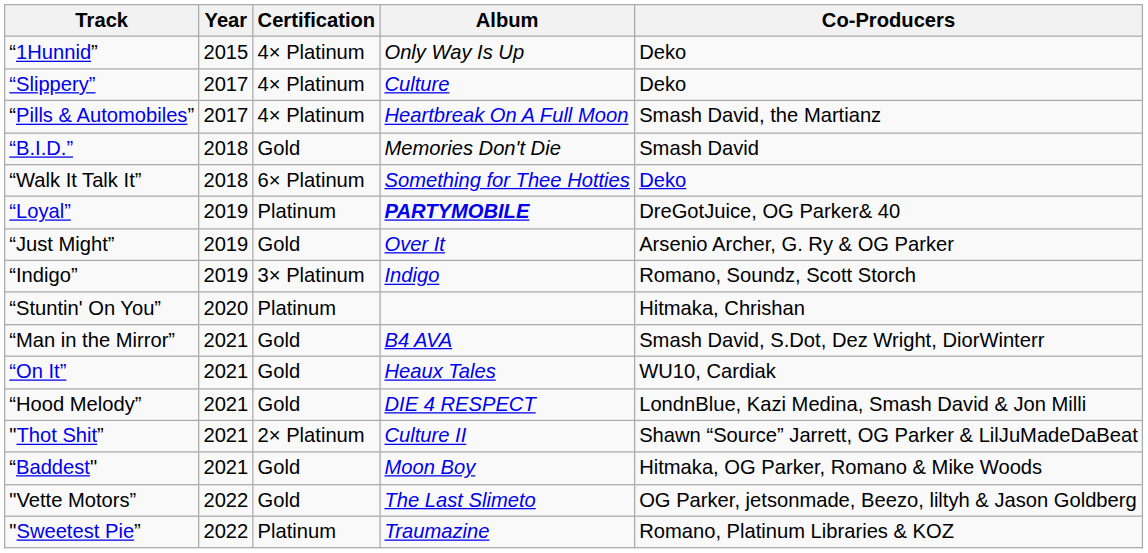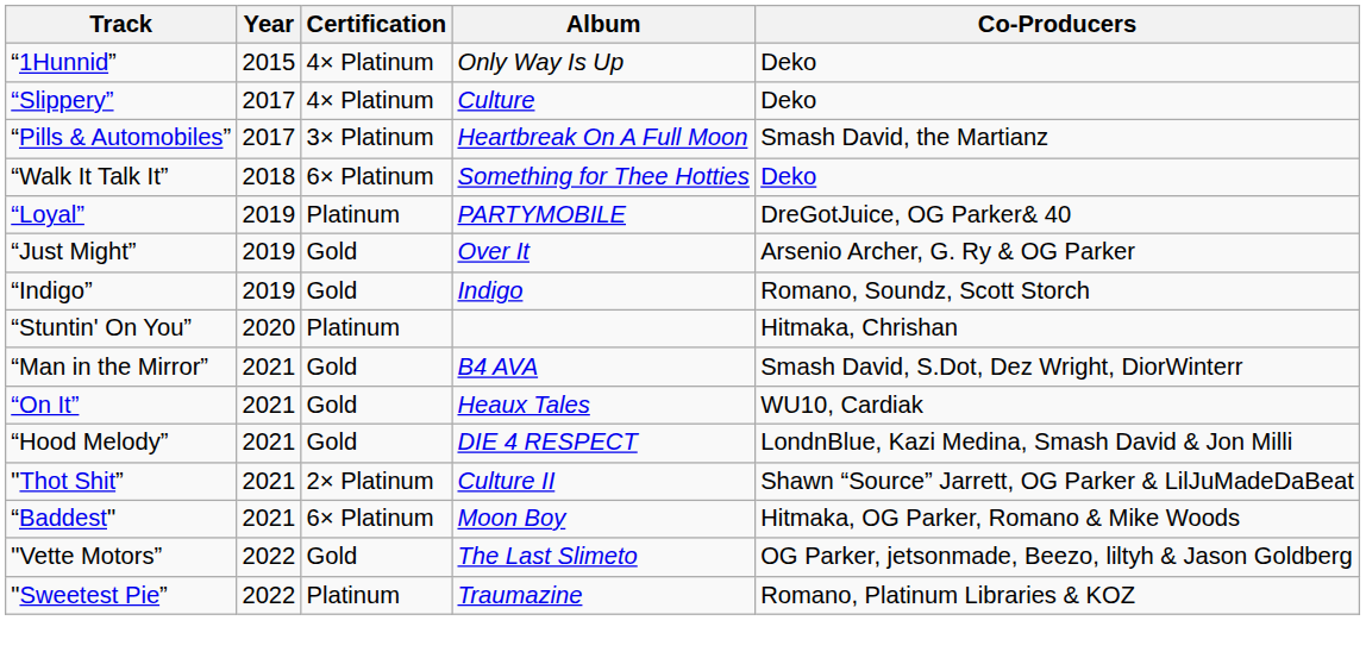“Pills & Automobiles” | Certification: 4× Platinum -> 3× Platinum
- row: “B.I.D.” | 2018 | Gold | Memories Don't Die | Smash David
“Loyal” | Album: bold -> normal
“Indigo” | Certification: 3× Platinum -> Gold
“Baddest" | Certification: Gold -> 6× Platinum
